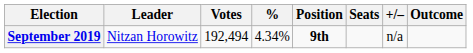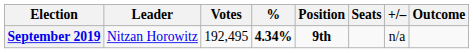September 2019 | Votes: 192,494 -> 192,495
September 2019 | %: normal -> bold
